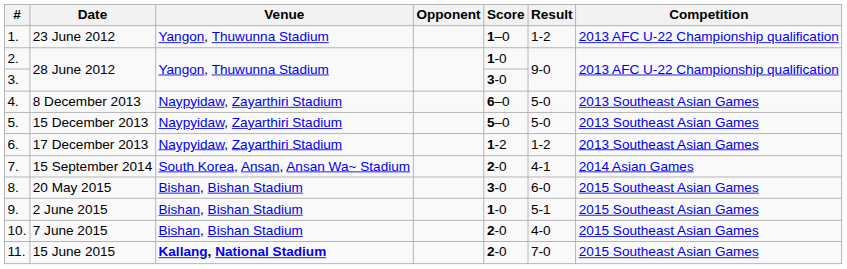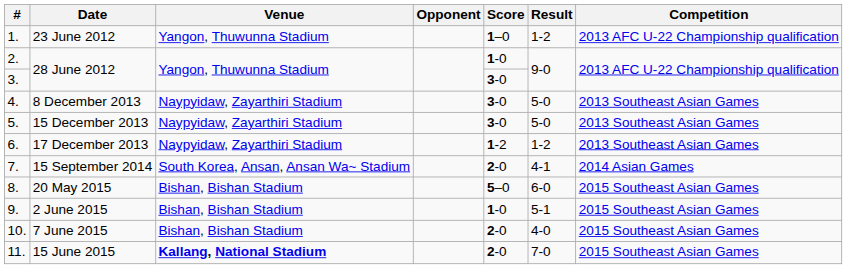8 December 2013 | Score: 6–0 -> 3-0
15 December 2013 | Score: 5–0 -> 3-0
20 May 2015 | Score: 3-0 -> 5–0
